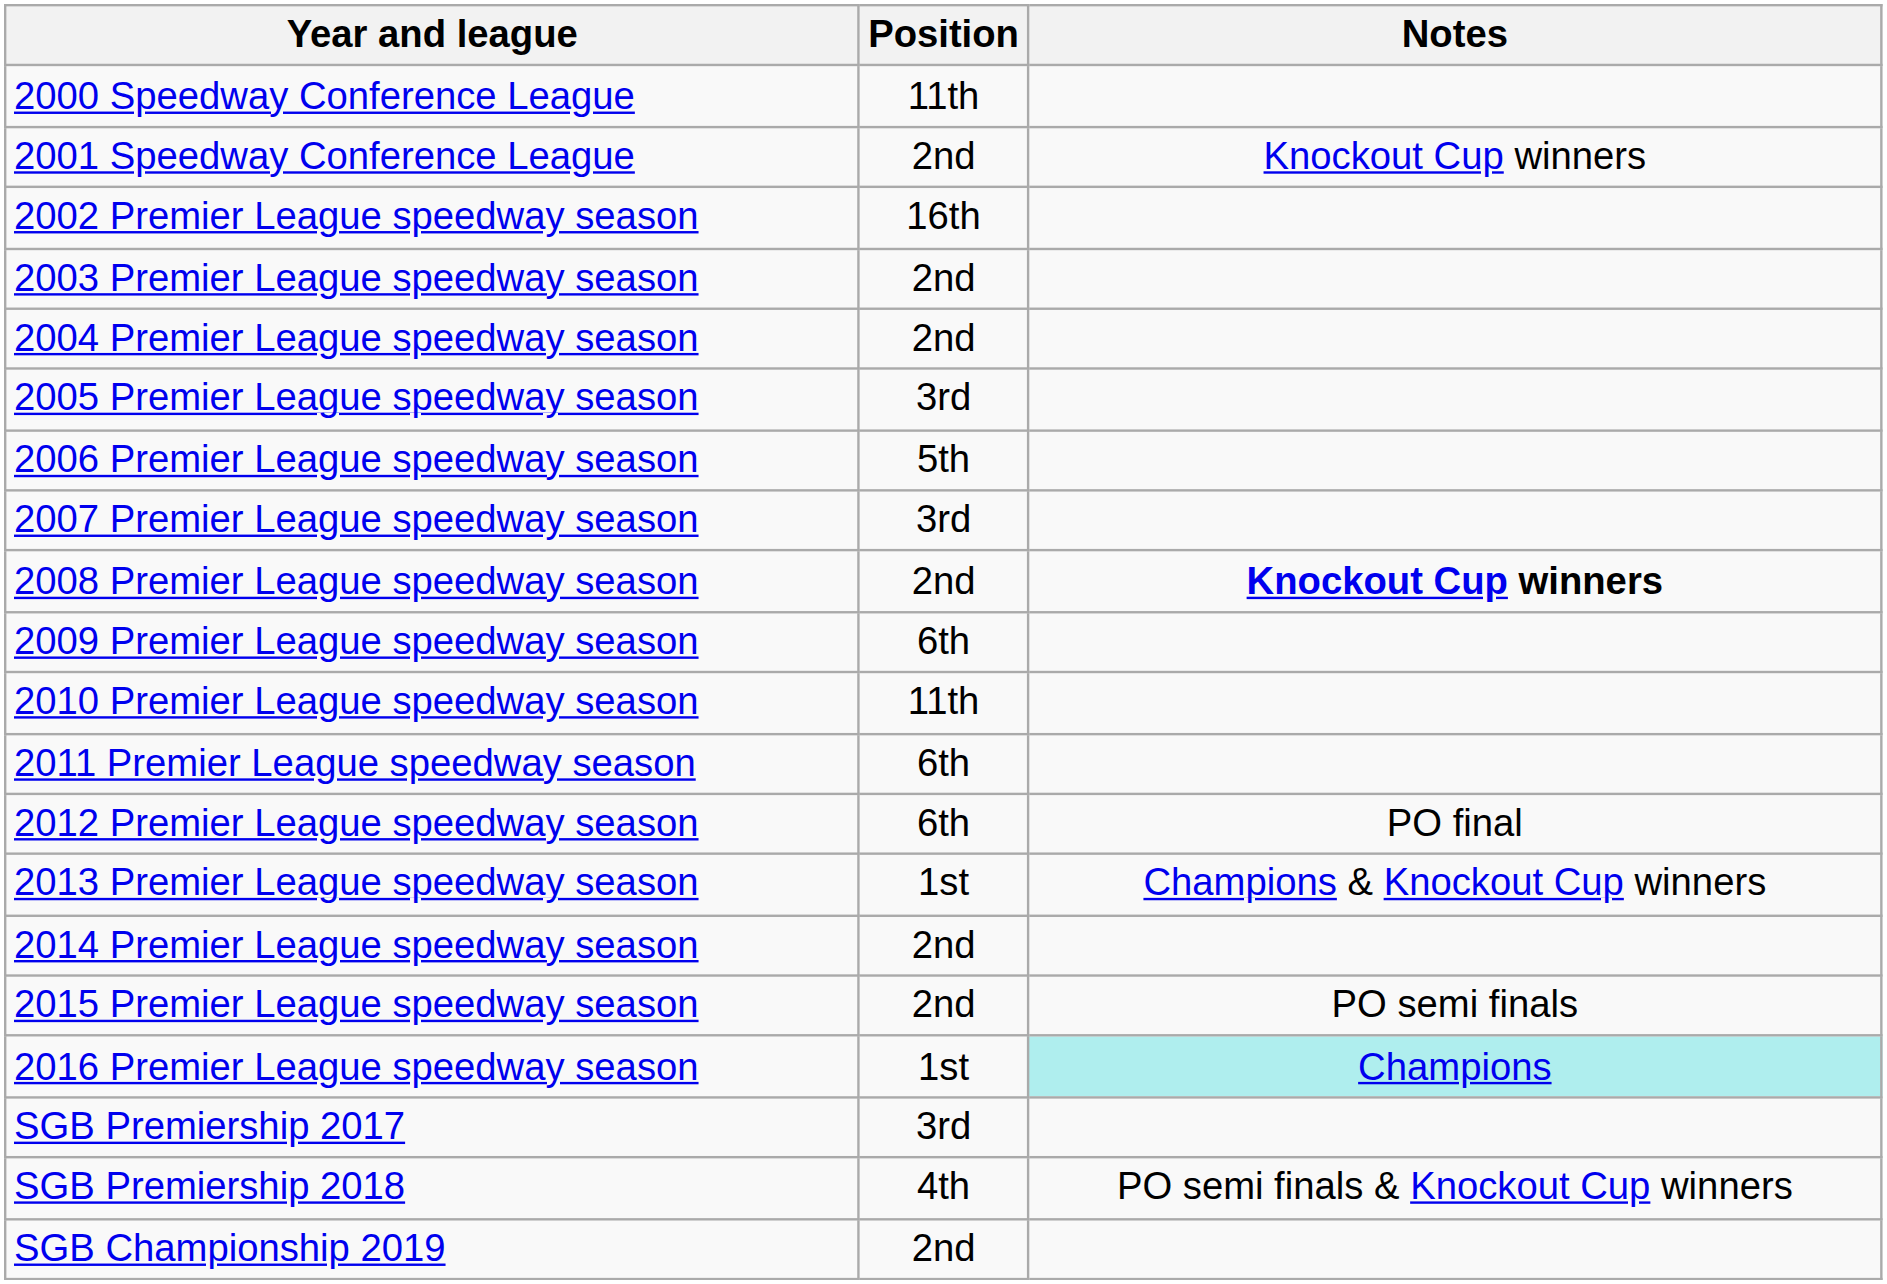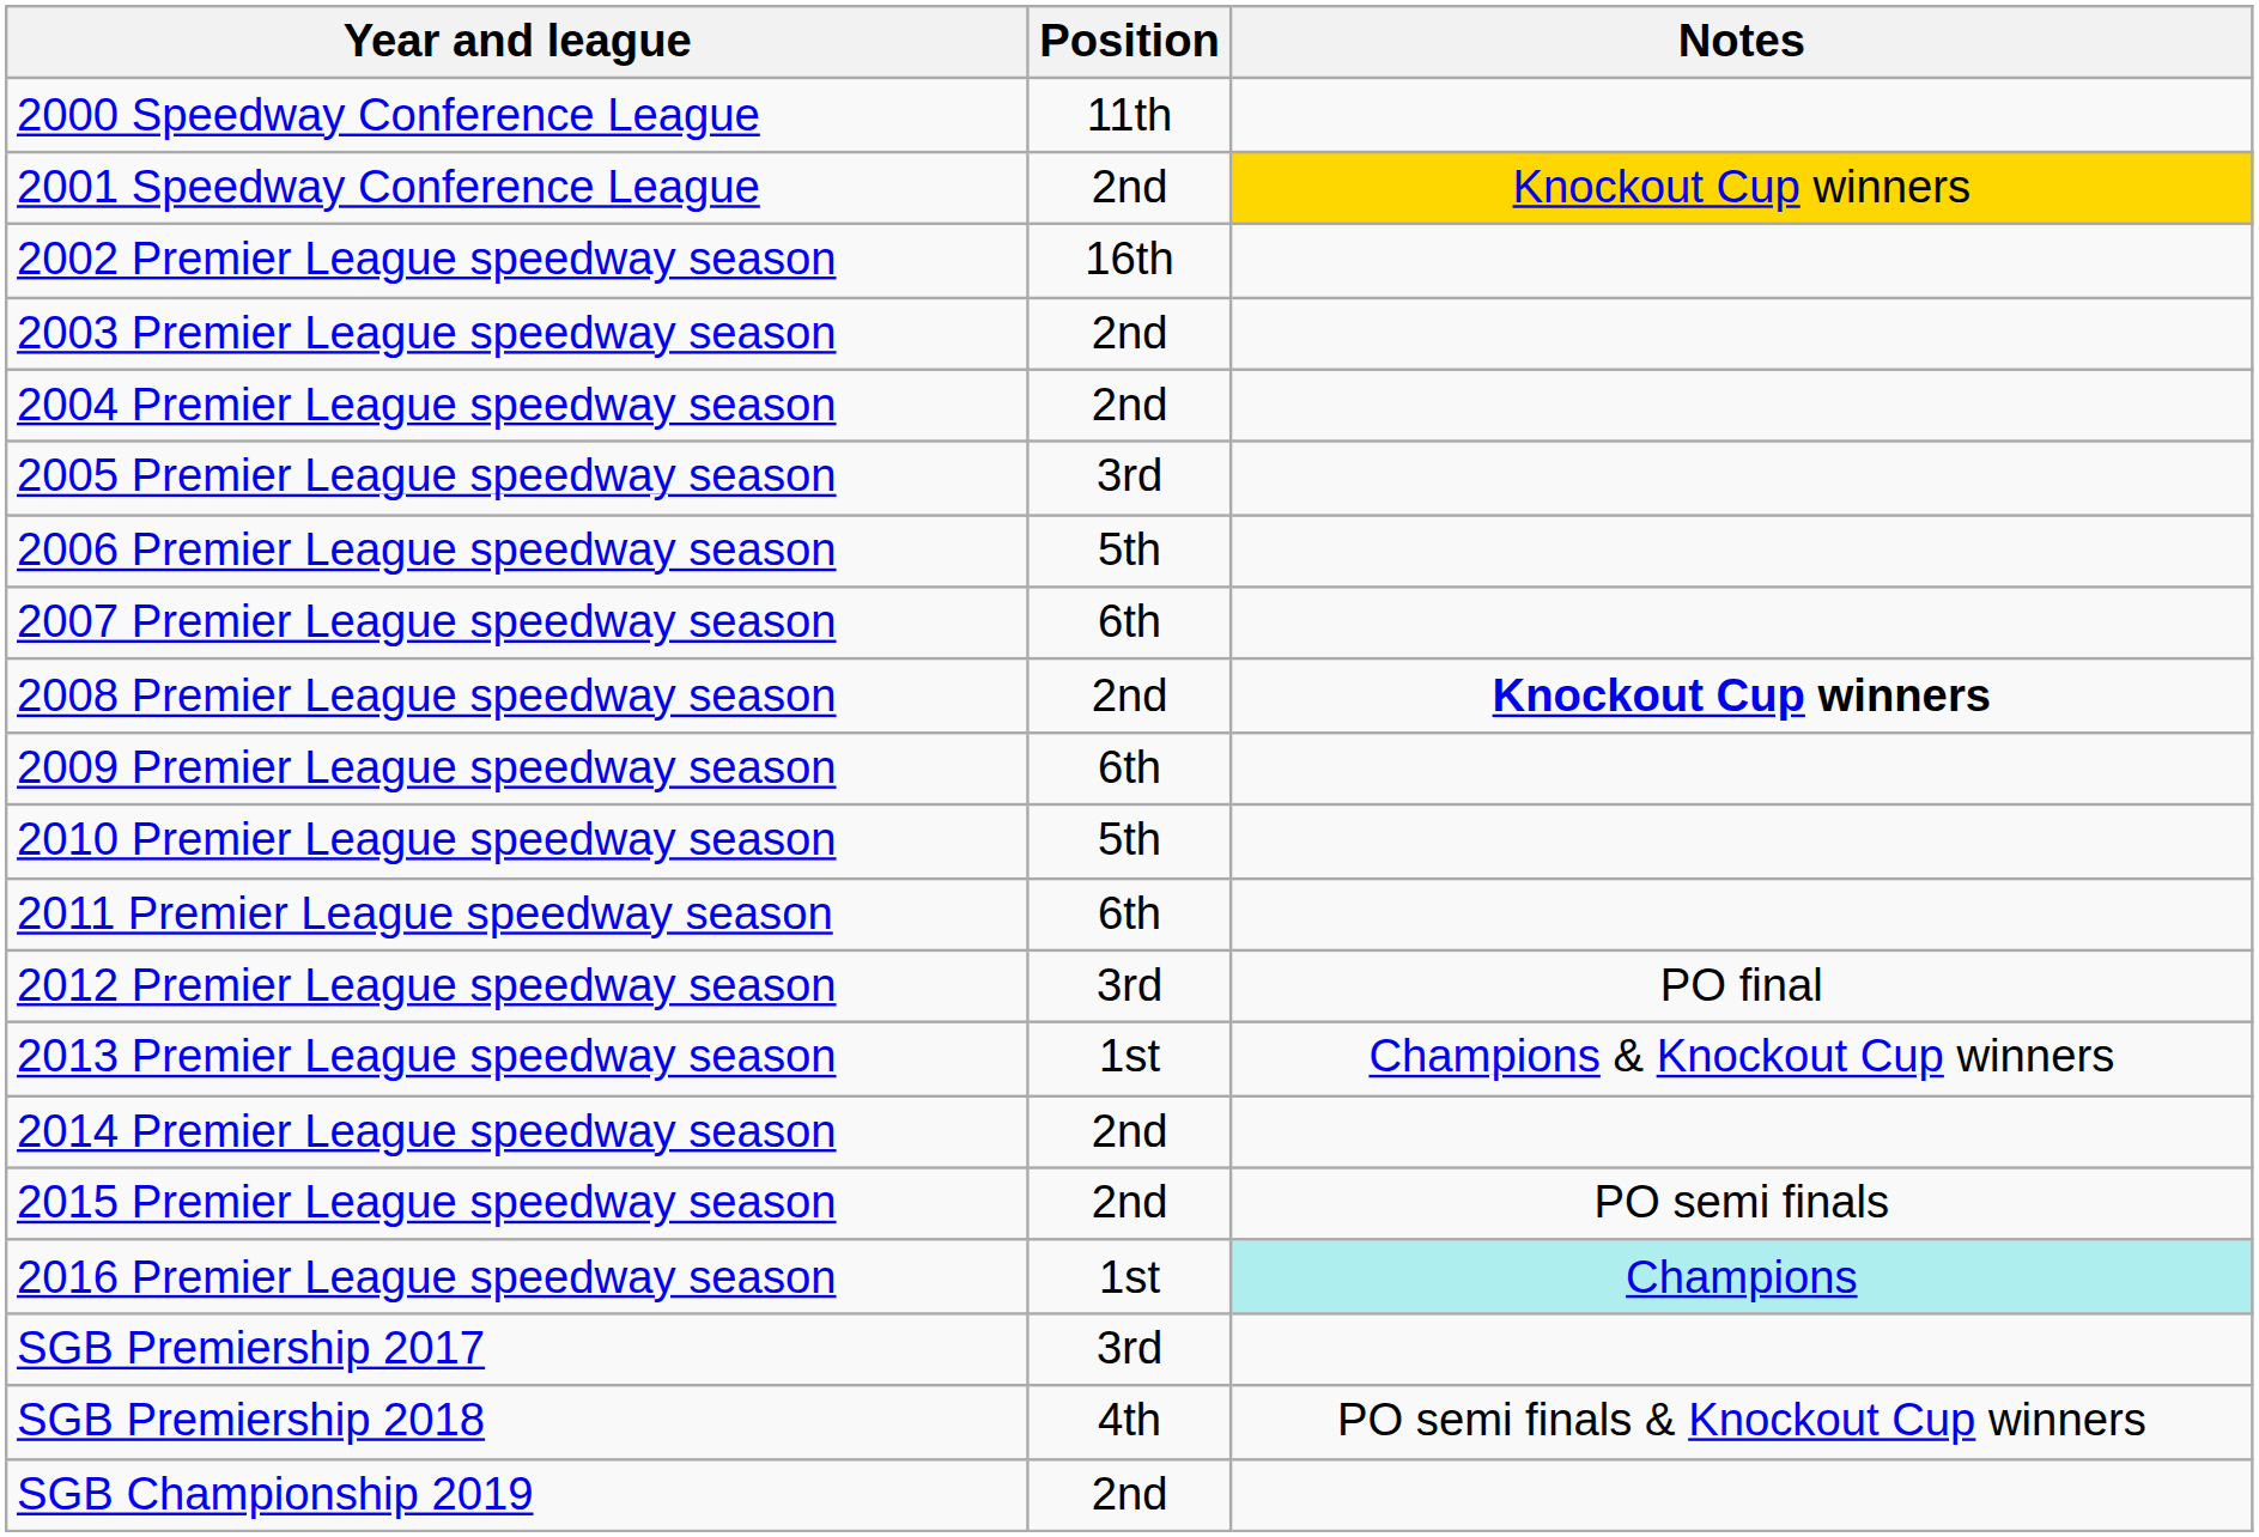2001 Speedway Conference League | Notes: no background -> gold background
2007 Premier League speedway season | Position: 3rd -> 6th
2010 Premier League speedway season | Position: 11th -> 5th
2012 Premier League speedway season | Position: 6th -> 3rd
